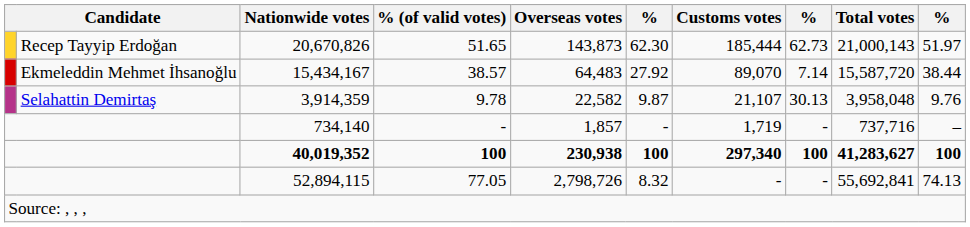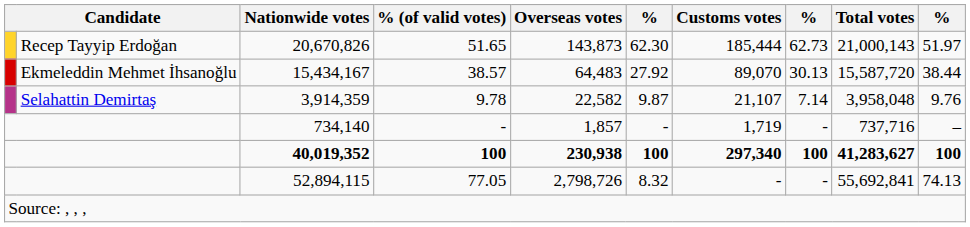15,434,167 | column 8: 7.14 -> 30.13
3,914,359 | column 8: 30.13 -> 7.14
